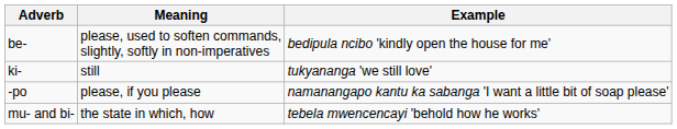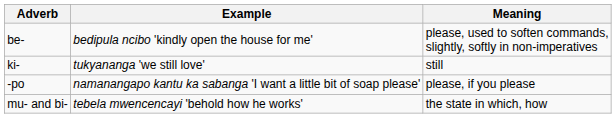columns swapped: Meaning <-> Example
